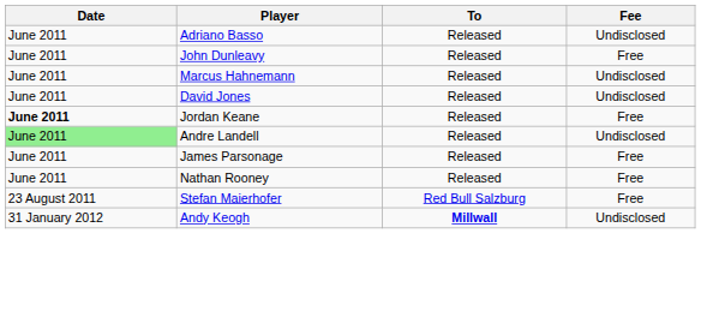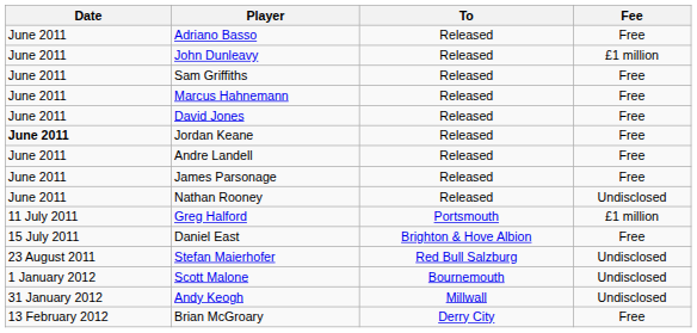Adriano Basso | Fee: Undisclosed -> Free
John Dunleavy | Fee: Free -> £1 million
+ row: June 2011 | Sam Griffiths | Released | Free
Marcus Hahnemann | Fee: Undisclosed -> Free
David Jones | Fee: Undisclosed -> Free
Andre Landell | Date: lightgreen background -> no background
Andre Landell | Fee: Undisclosed -> Free
Nathan Rooney | Fee: Free -> Undisclosed
+ row: 11 July 2011 | Greg Halford | Portsmouth | £1 million
+ row: 15 July 2011 | Daniel East | Brighton & Hove Albion | Free
Stefan Maierhofer | Fee: Free -> Undisclosed
+ row: 1 January 2012 | Scott Malone | Bournemouth | Undisclosed
Andy Keogh | To: bold -> normal
+ row: 13 February 2012 | Brian McGroary | Derry City | Free
